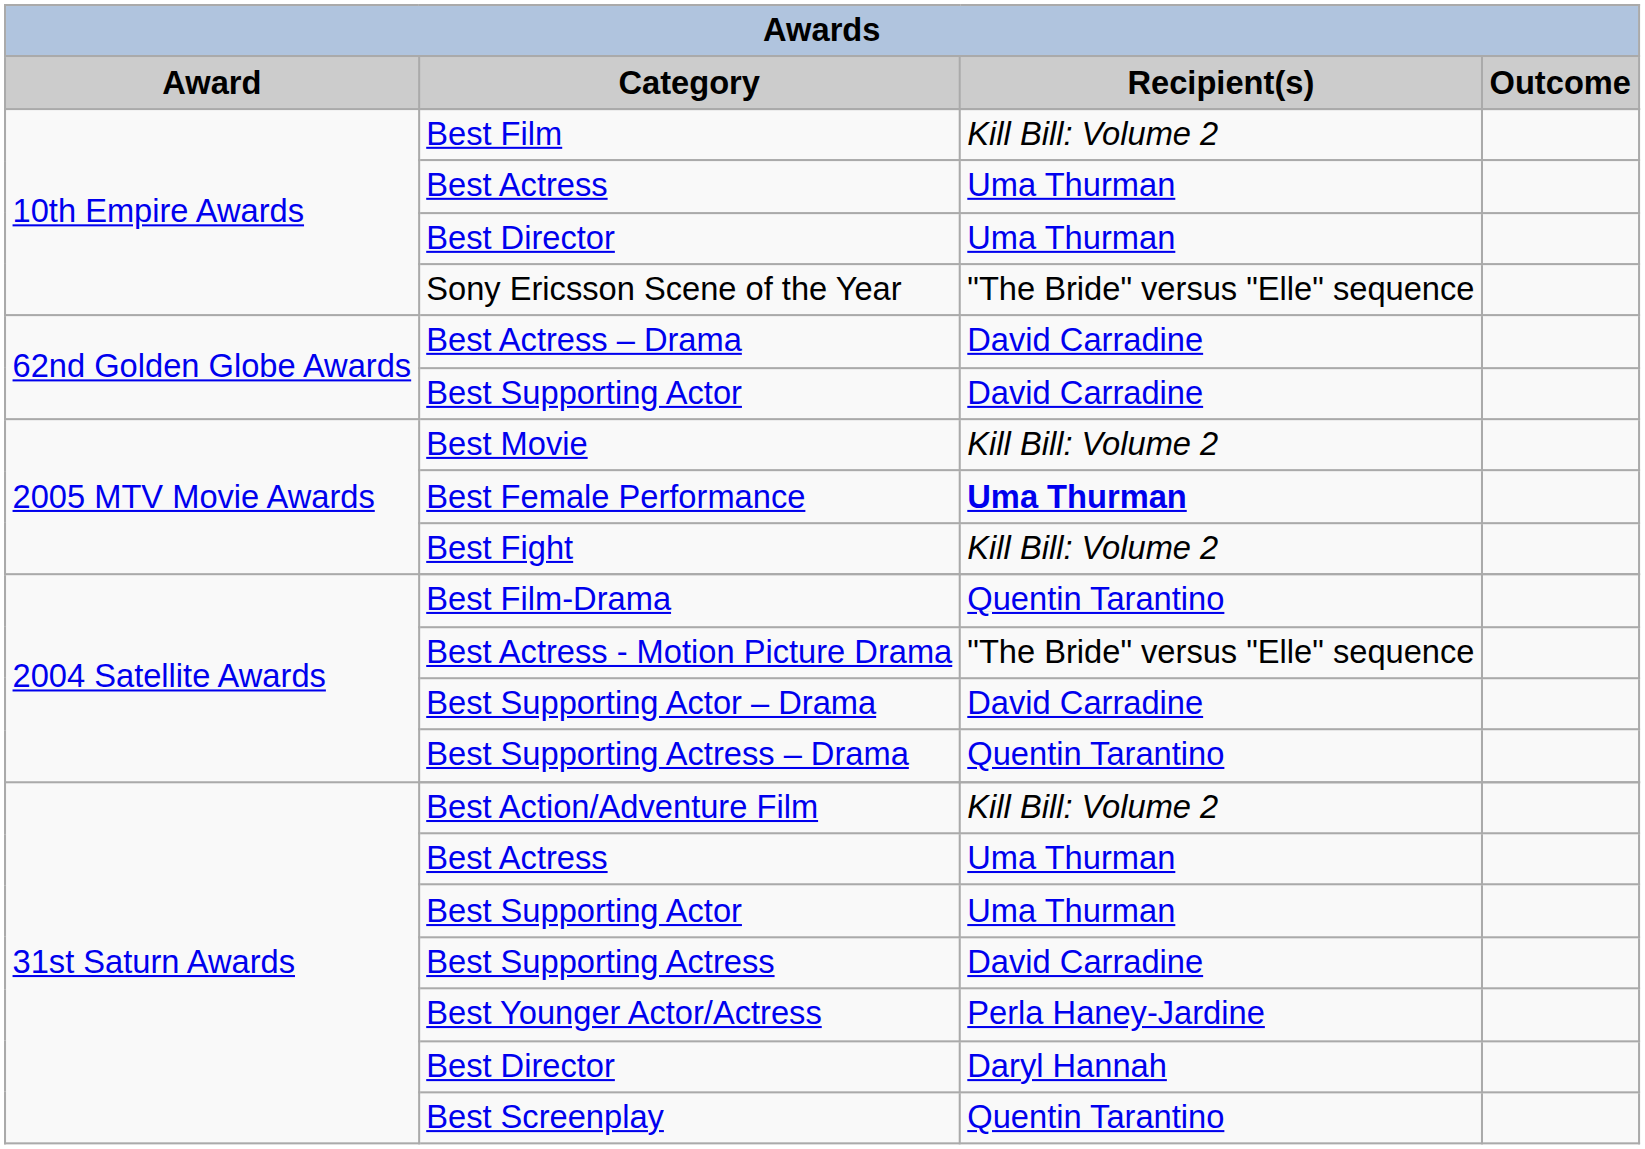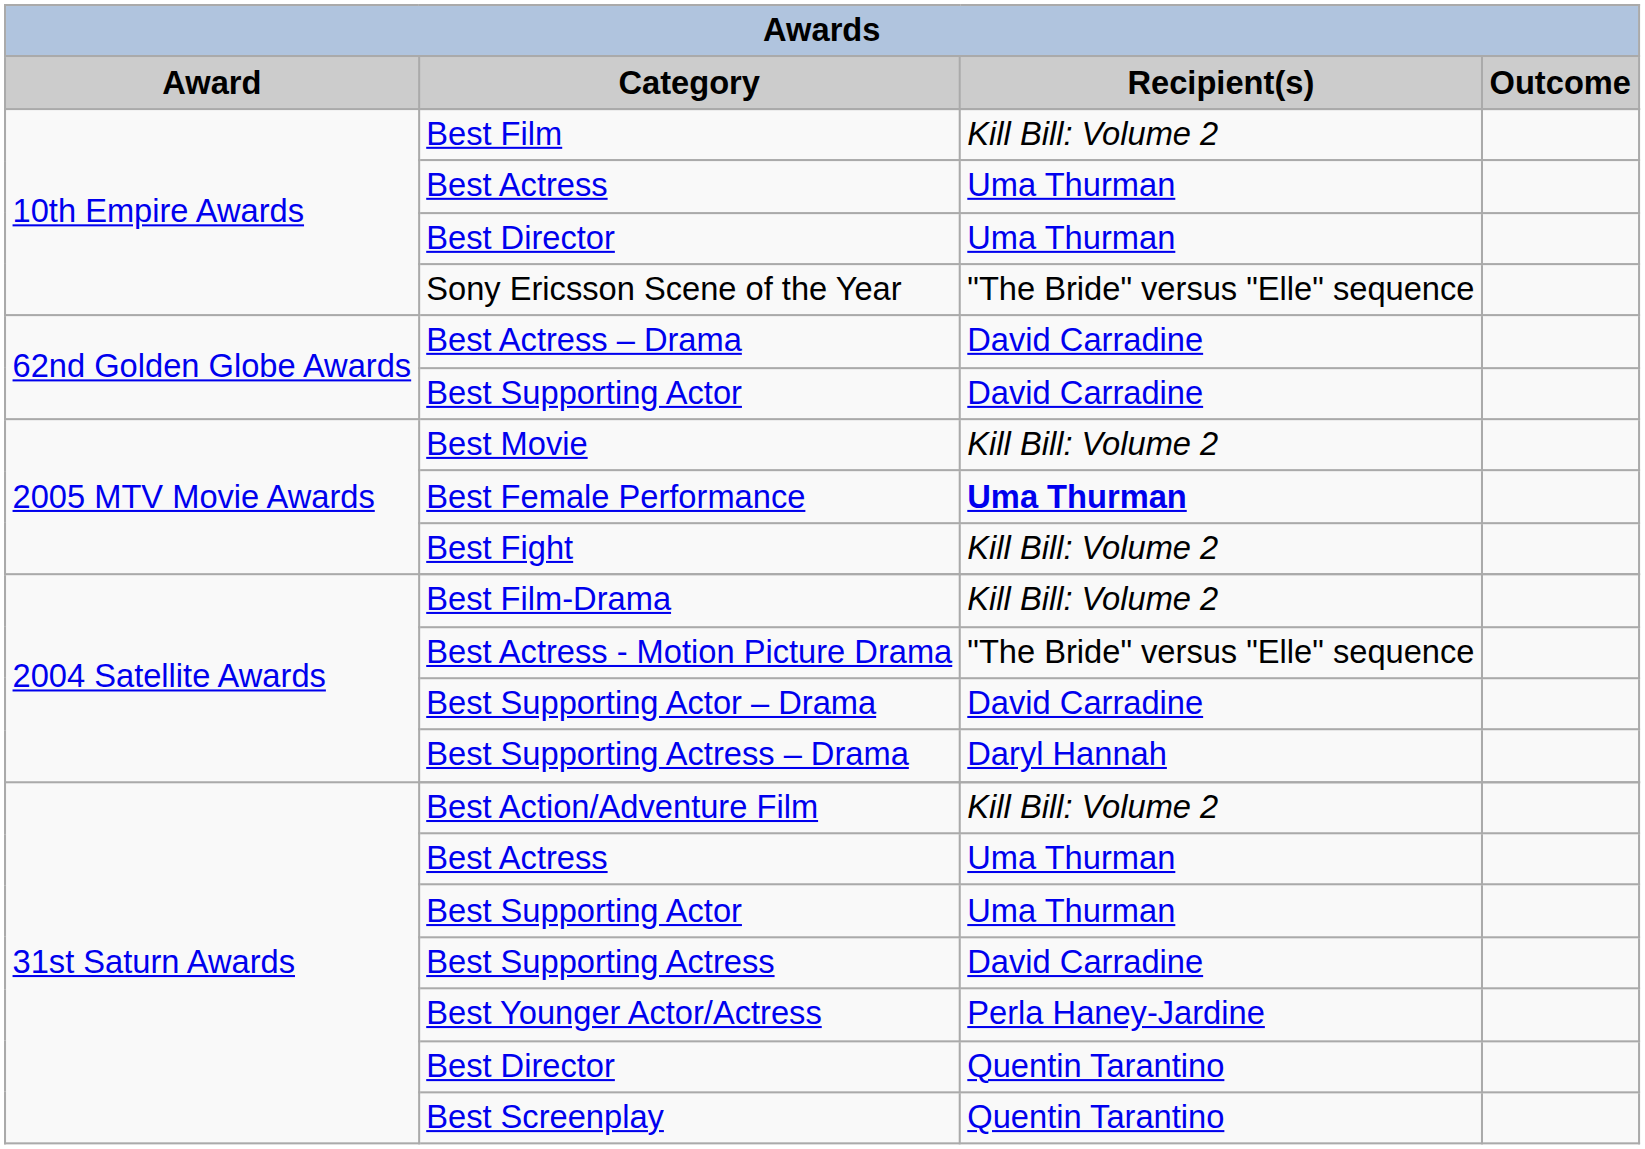Best Film-Drama | Recipient(s): Quentin Tarantino -> Kill Bill: Volume 2
Best Supporting Actress – Drama | Recipient(s): Quentin Tarantino -> Daryl Hannah
31st Saturn Awards / Best Director | Recipient(s): Daryl Hannah -> Quentin Tarantino
